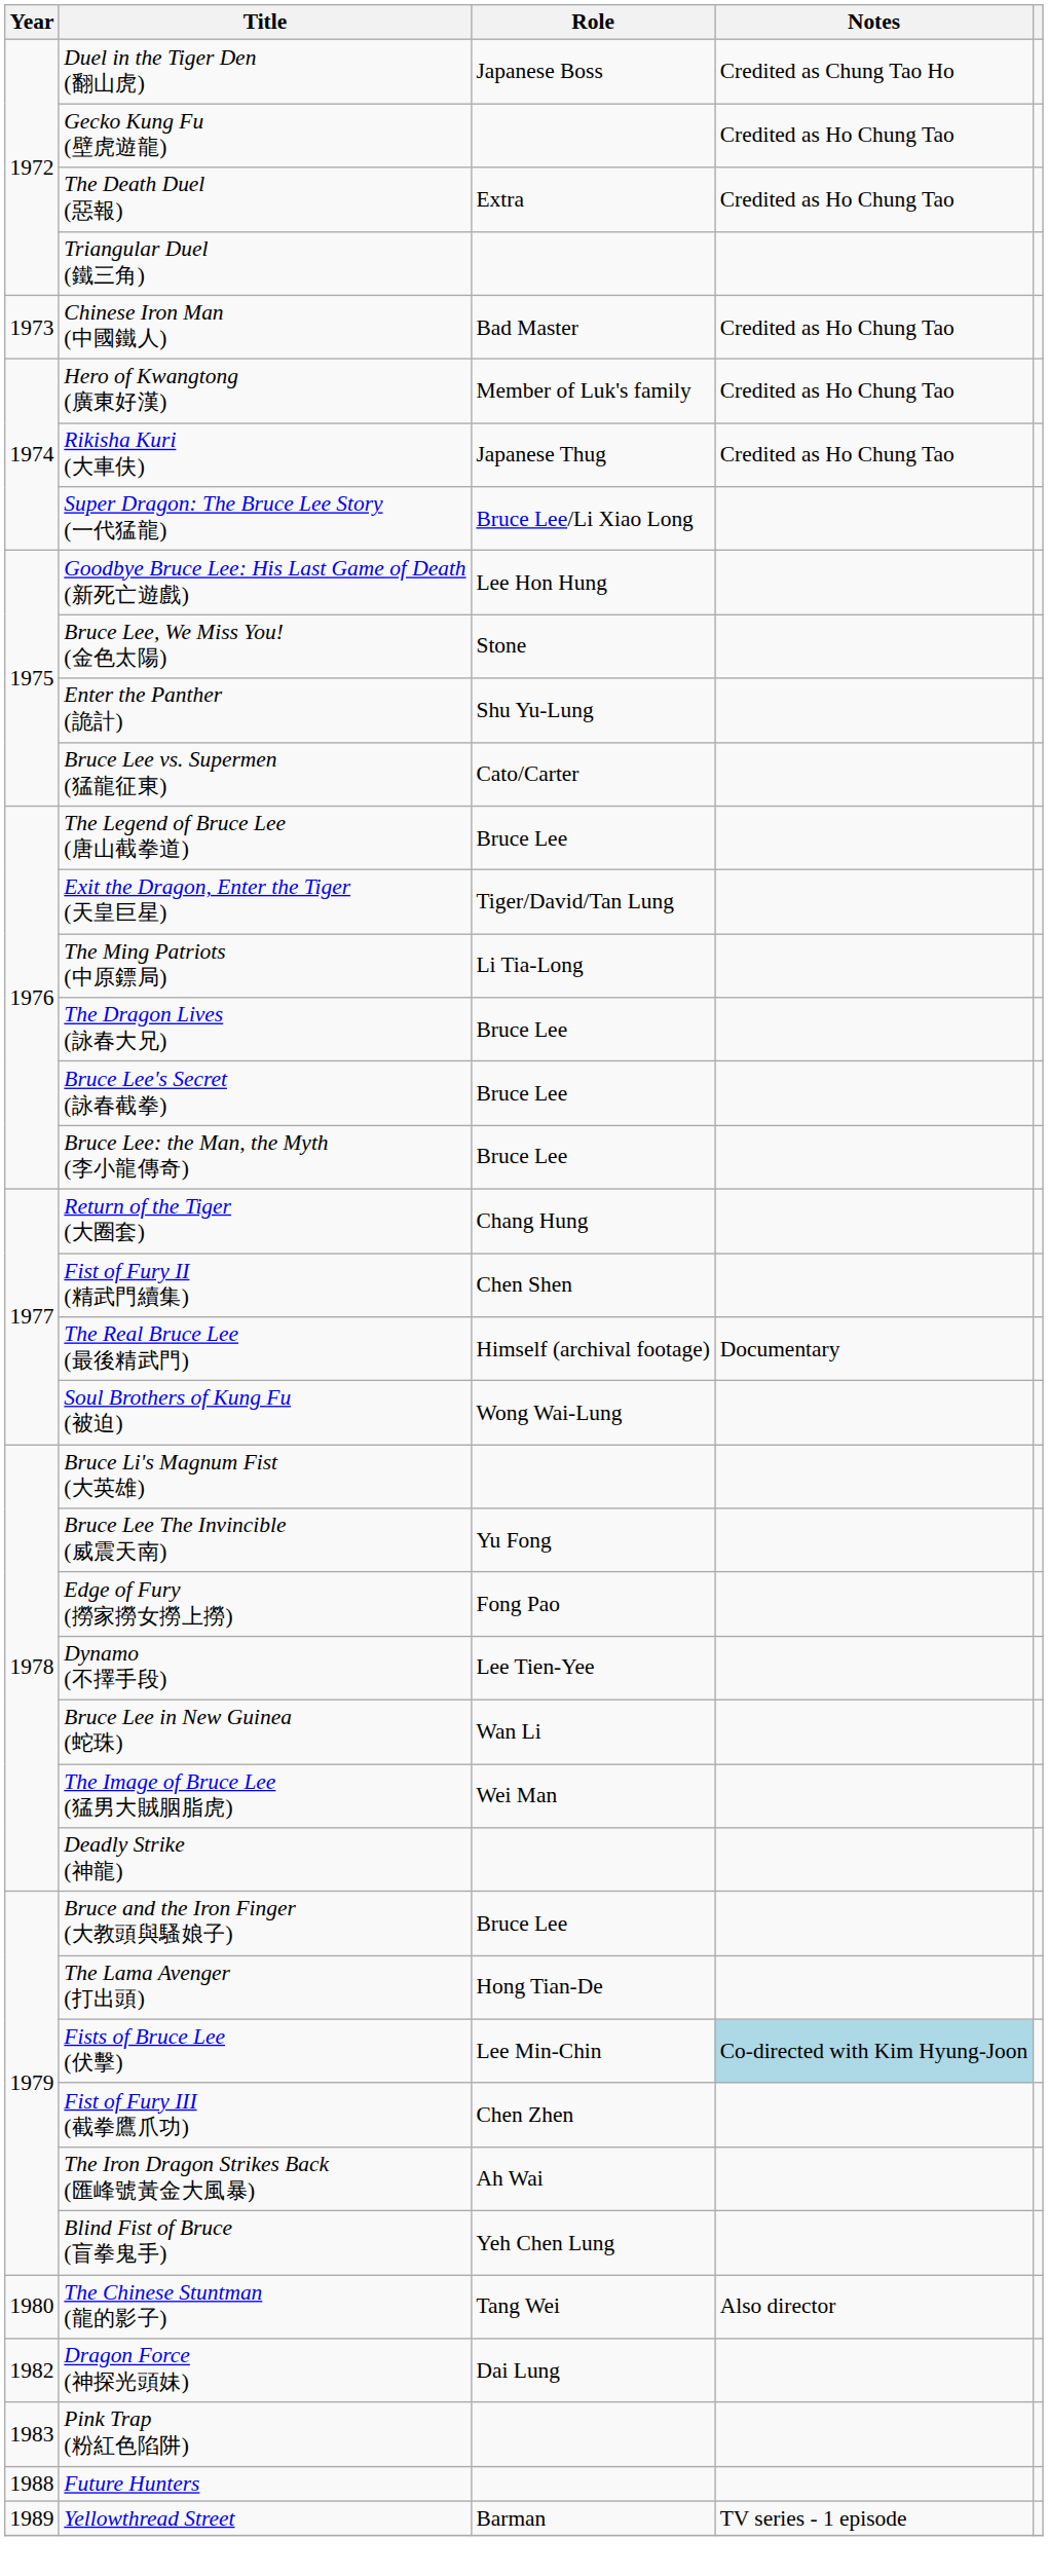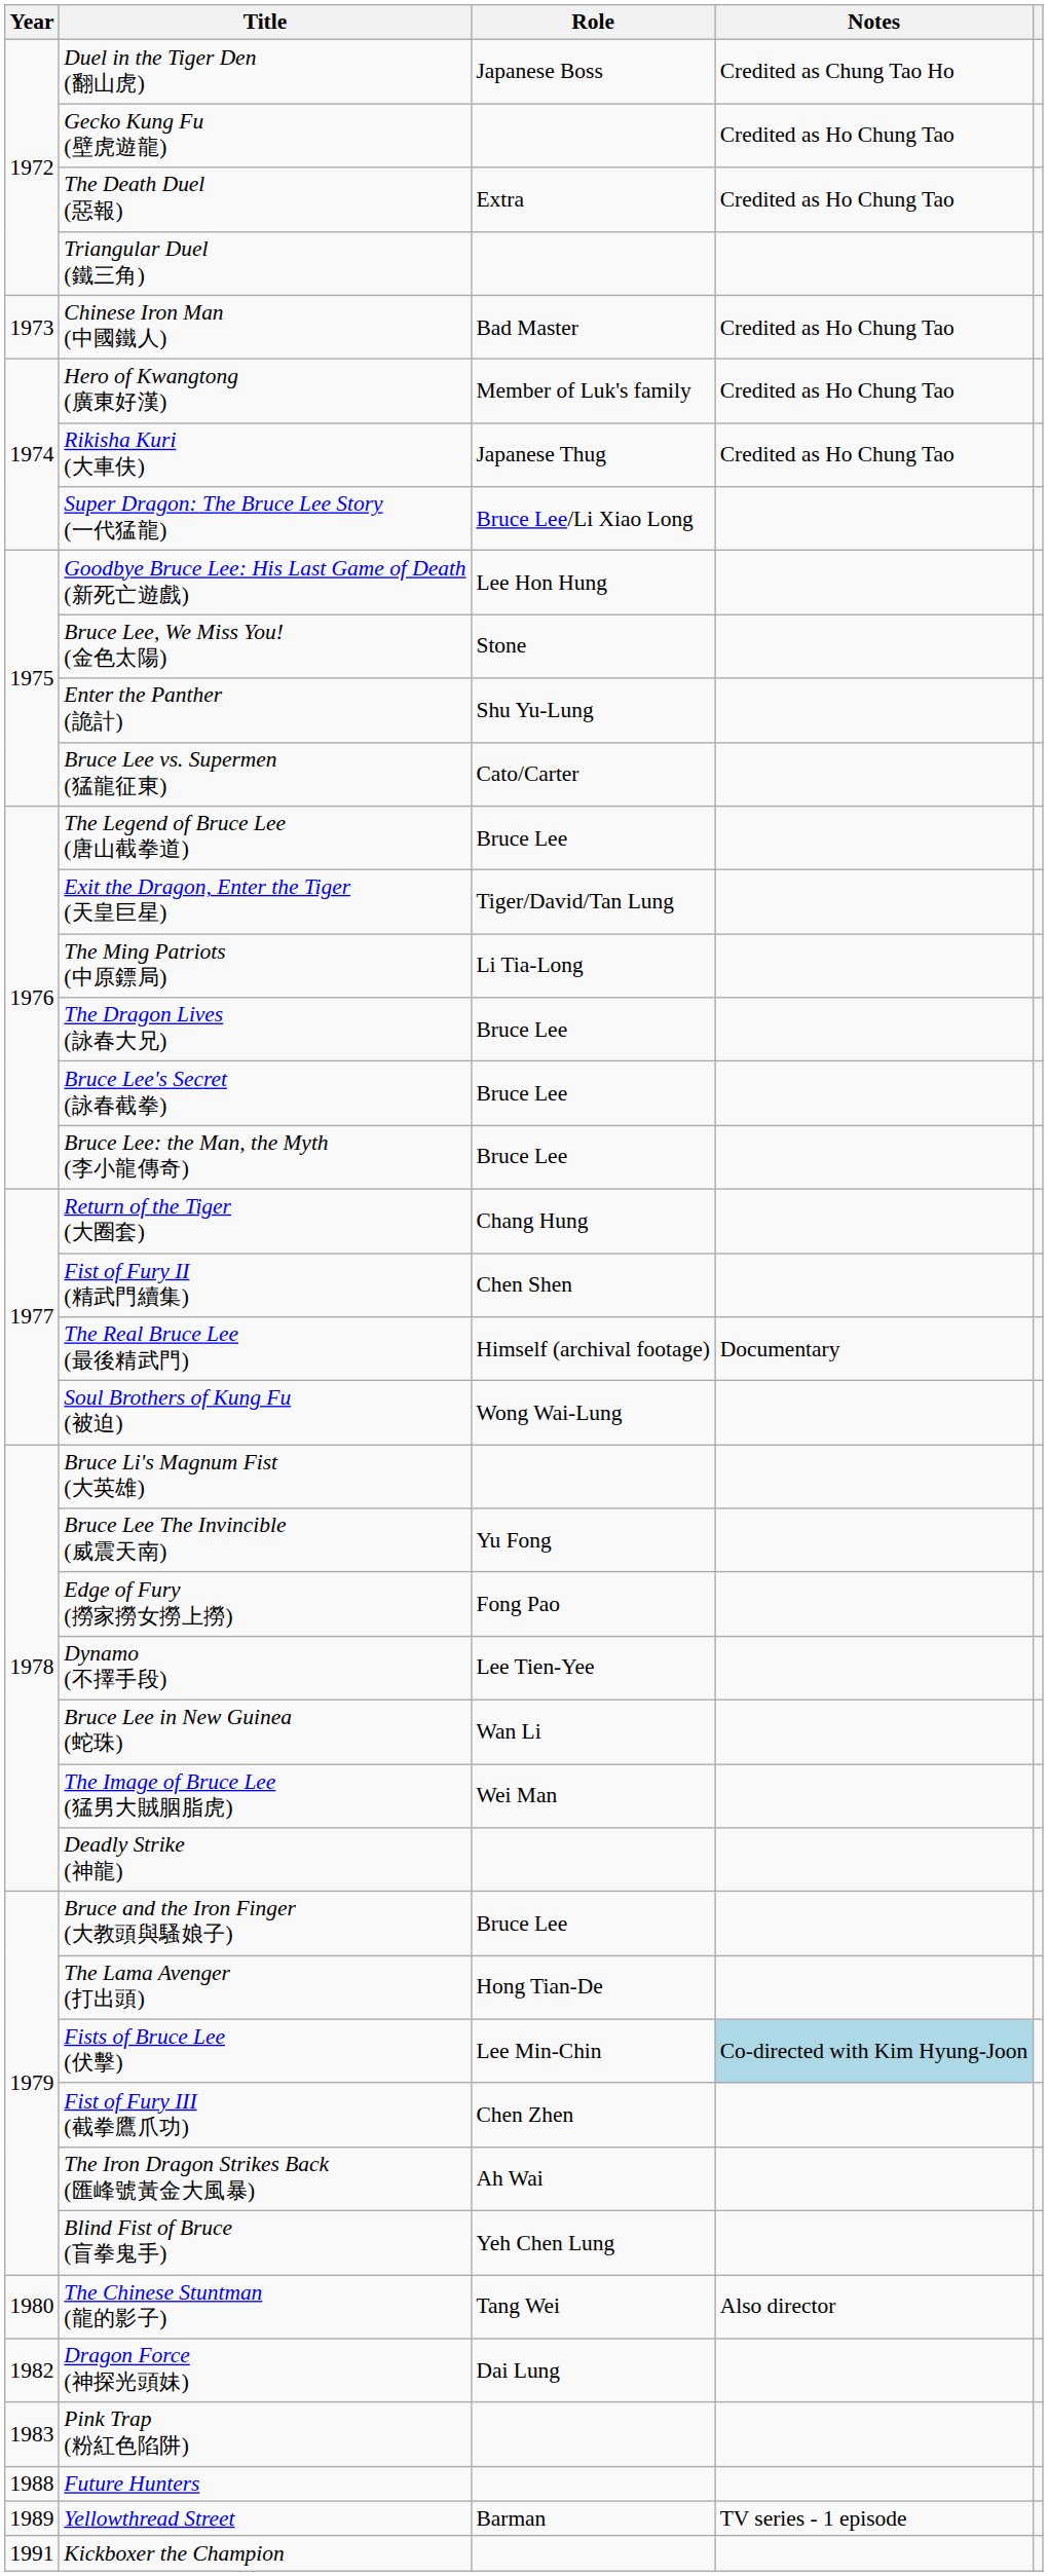+ row: 1991 | Kickboxer the Champion
